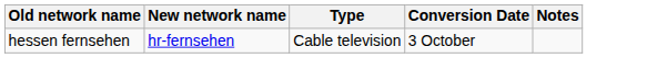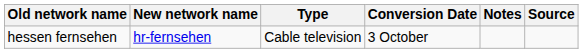+ column: Source
